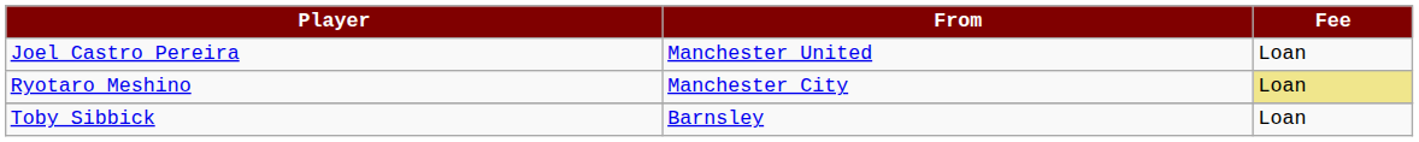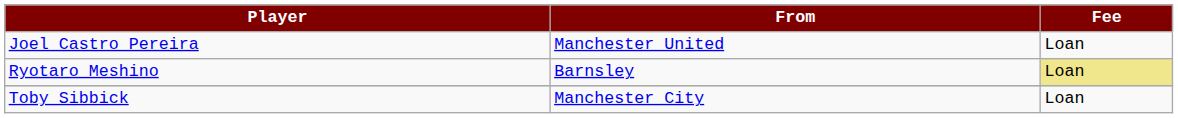Ryotaro Meshino | From: Manchester City -> Barnsley
Toby Sibbick | From: Barnsley -> Manchester City
